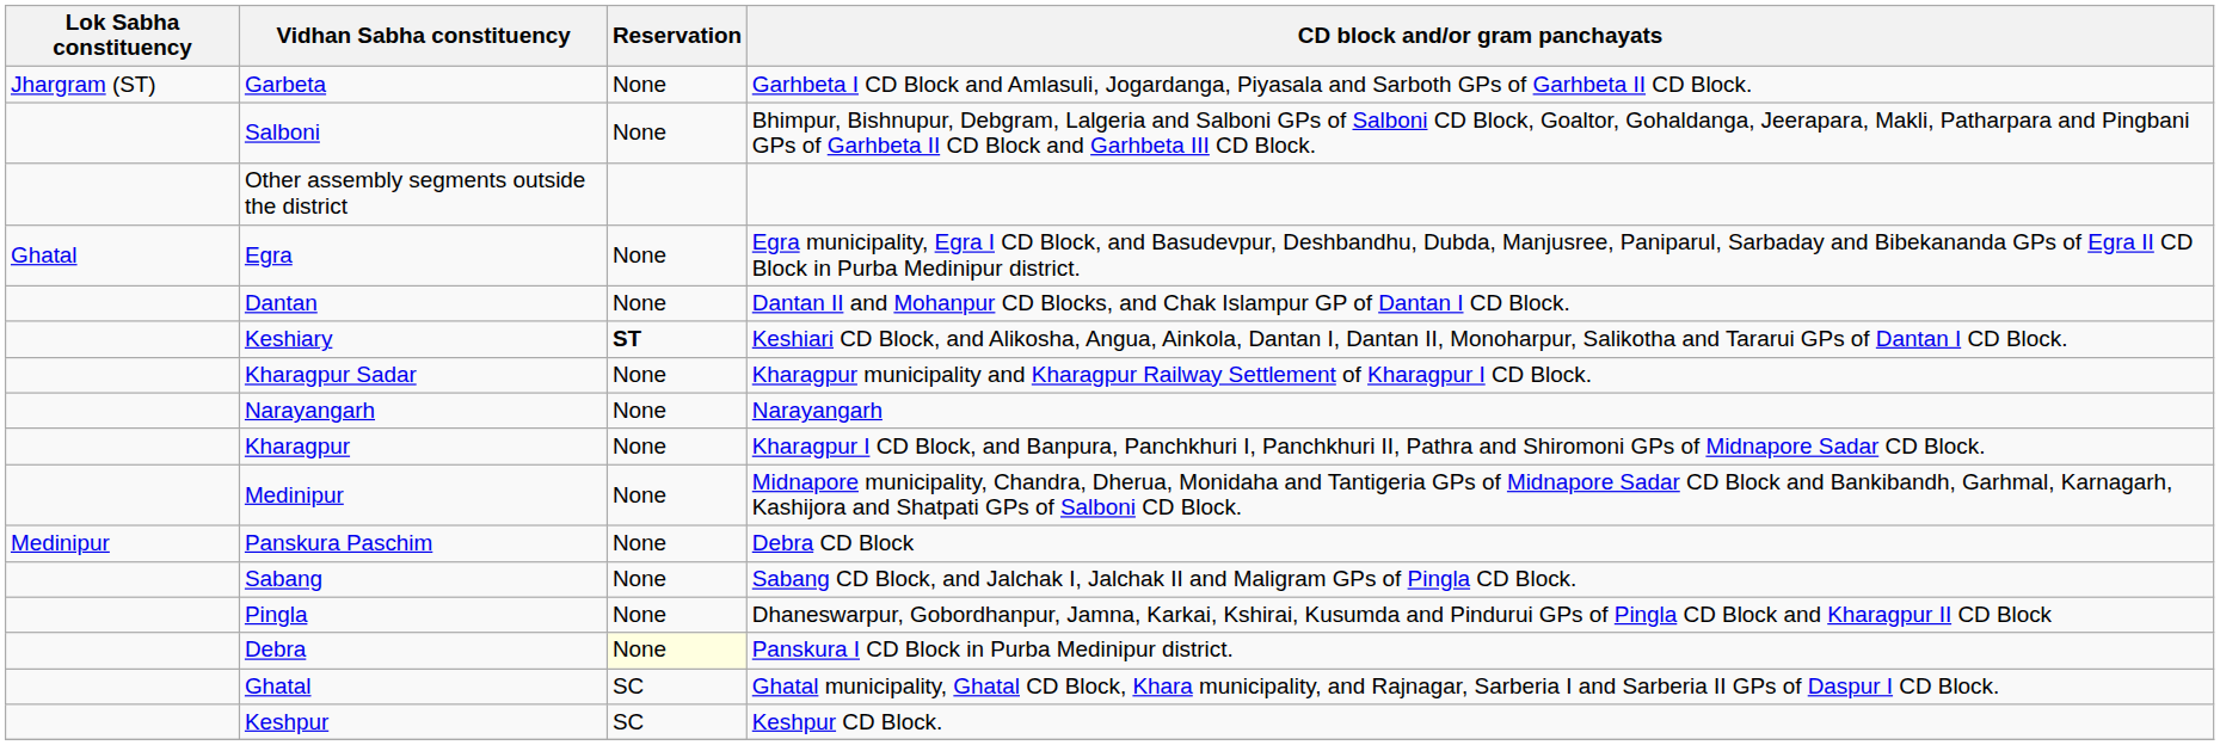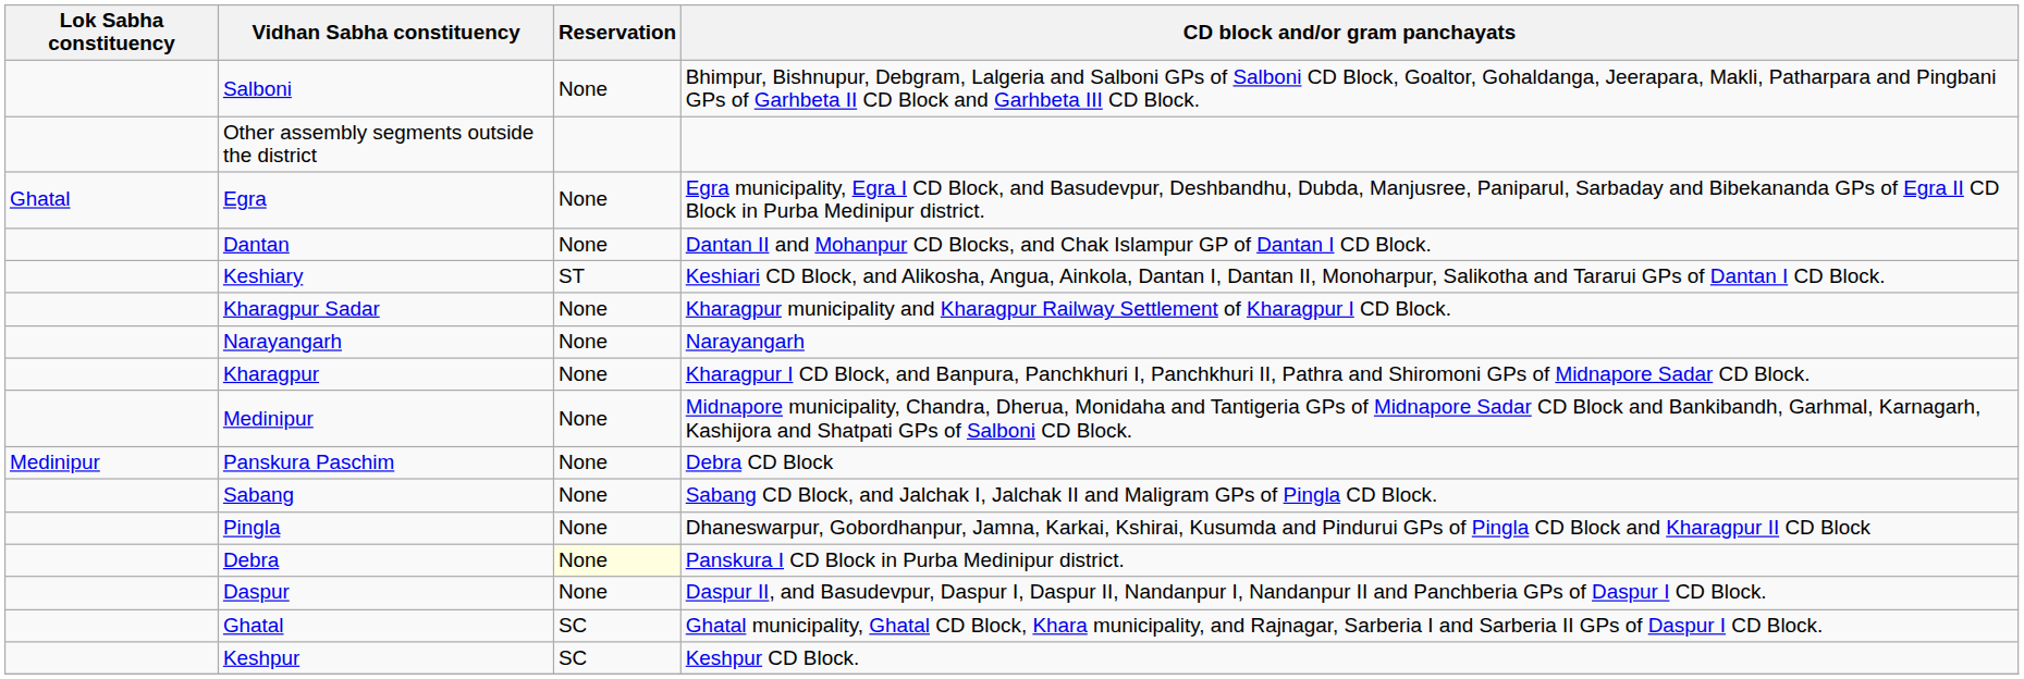- row: Jhargram (ST) | Garbeta | None | Garhbeta I CD Block and Amlasuli, Jogardanga, Piyasala and Sarboth GPs of Garhbeta II CD Block.
Keshiary | Reservation: bold -> normal
+ row: Daspur | None | Daspur II, and Basudevpur, Daspur I, Daspur II, Nandanpur I, Nandanpur II and Panchberia GPs of Daspur I CD Block.
